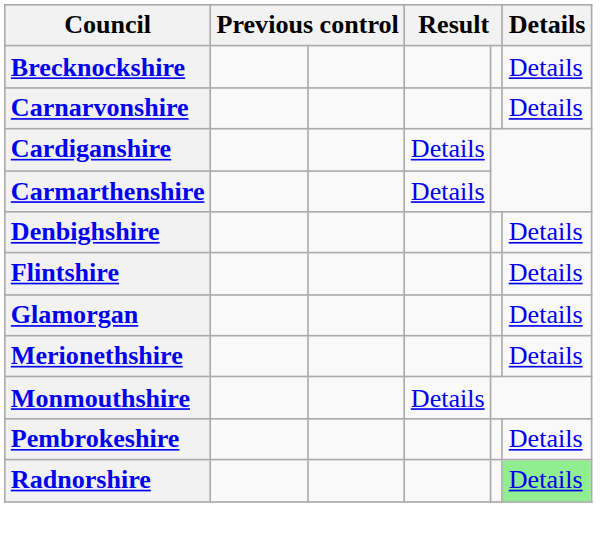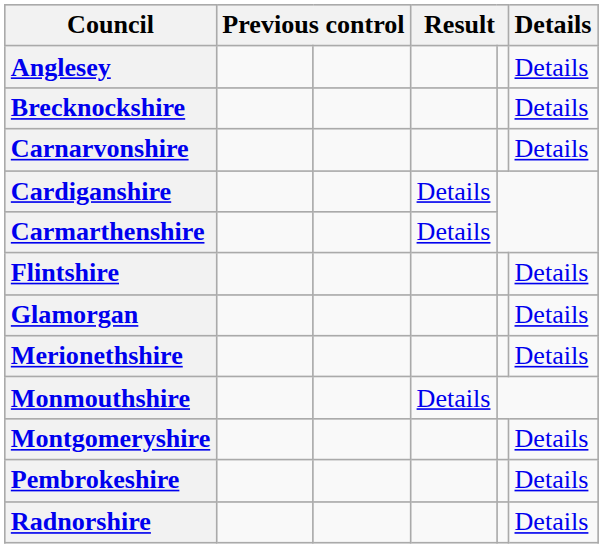+ row: Anglesey | Details
- row: Denbighshire | Details
+ row: Montgomeryshire | Details
Radnorshire | Details: lightgreen background -> no background
